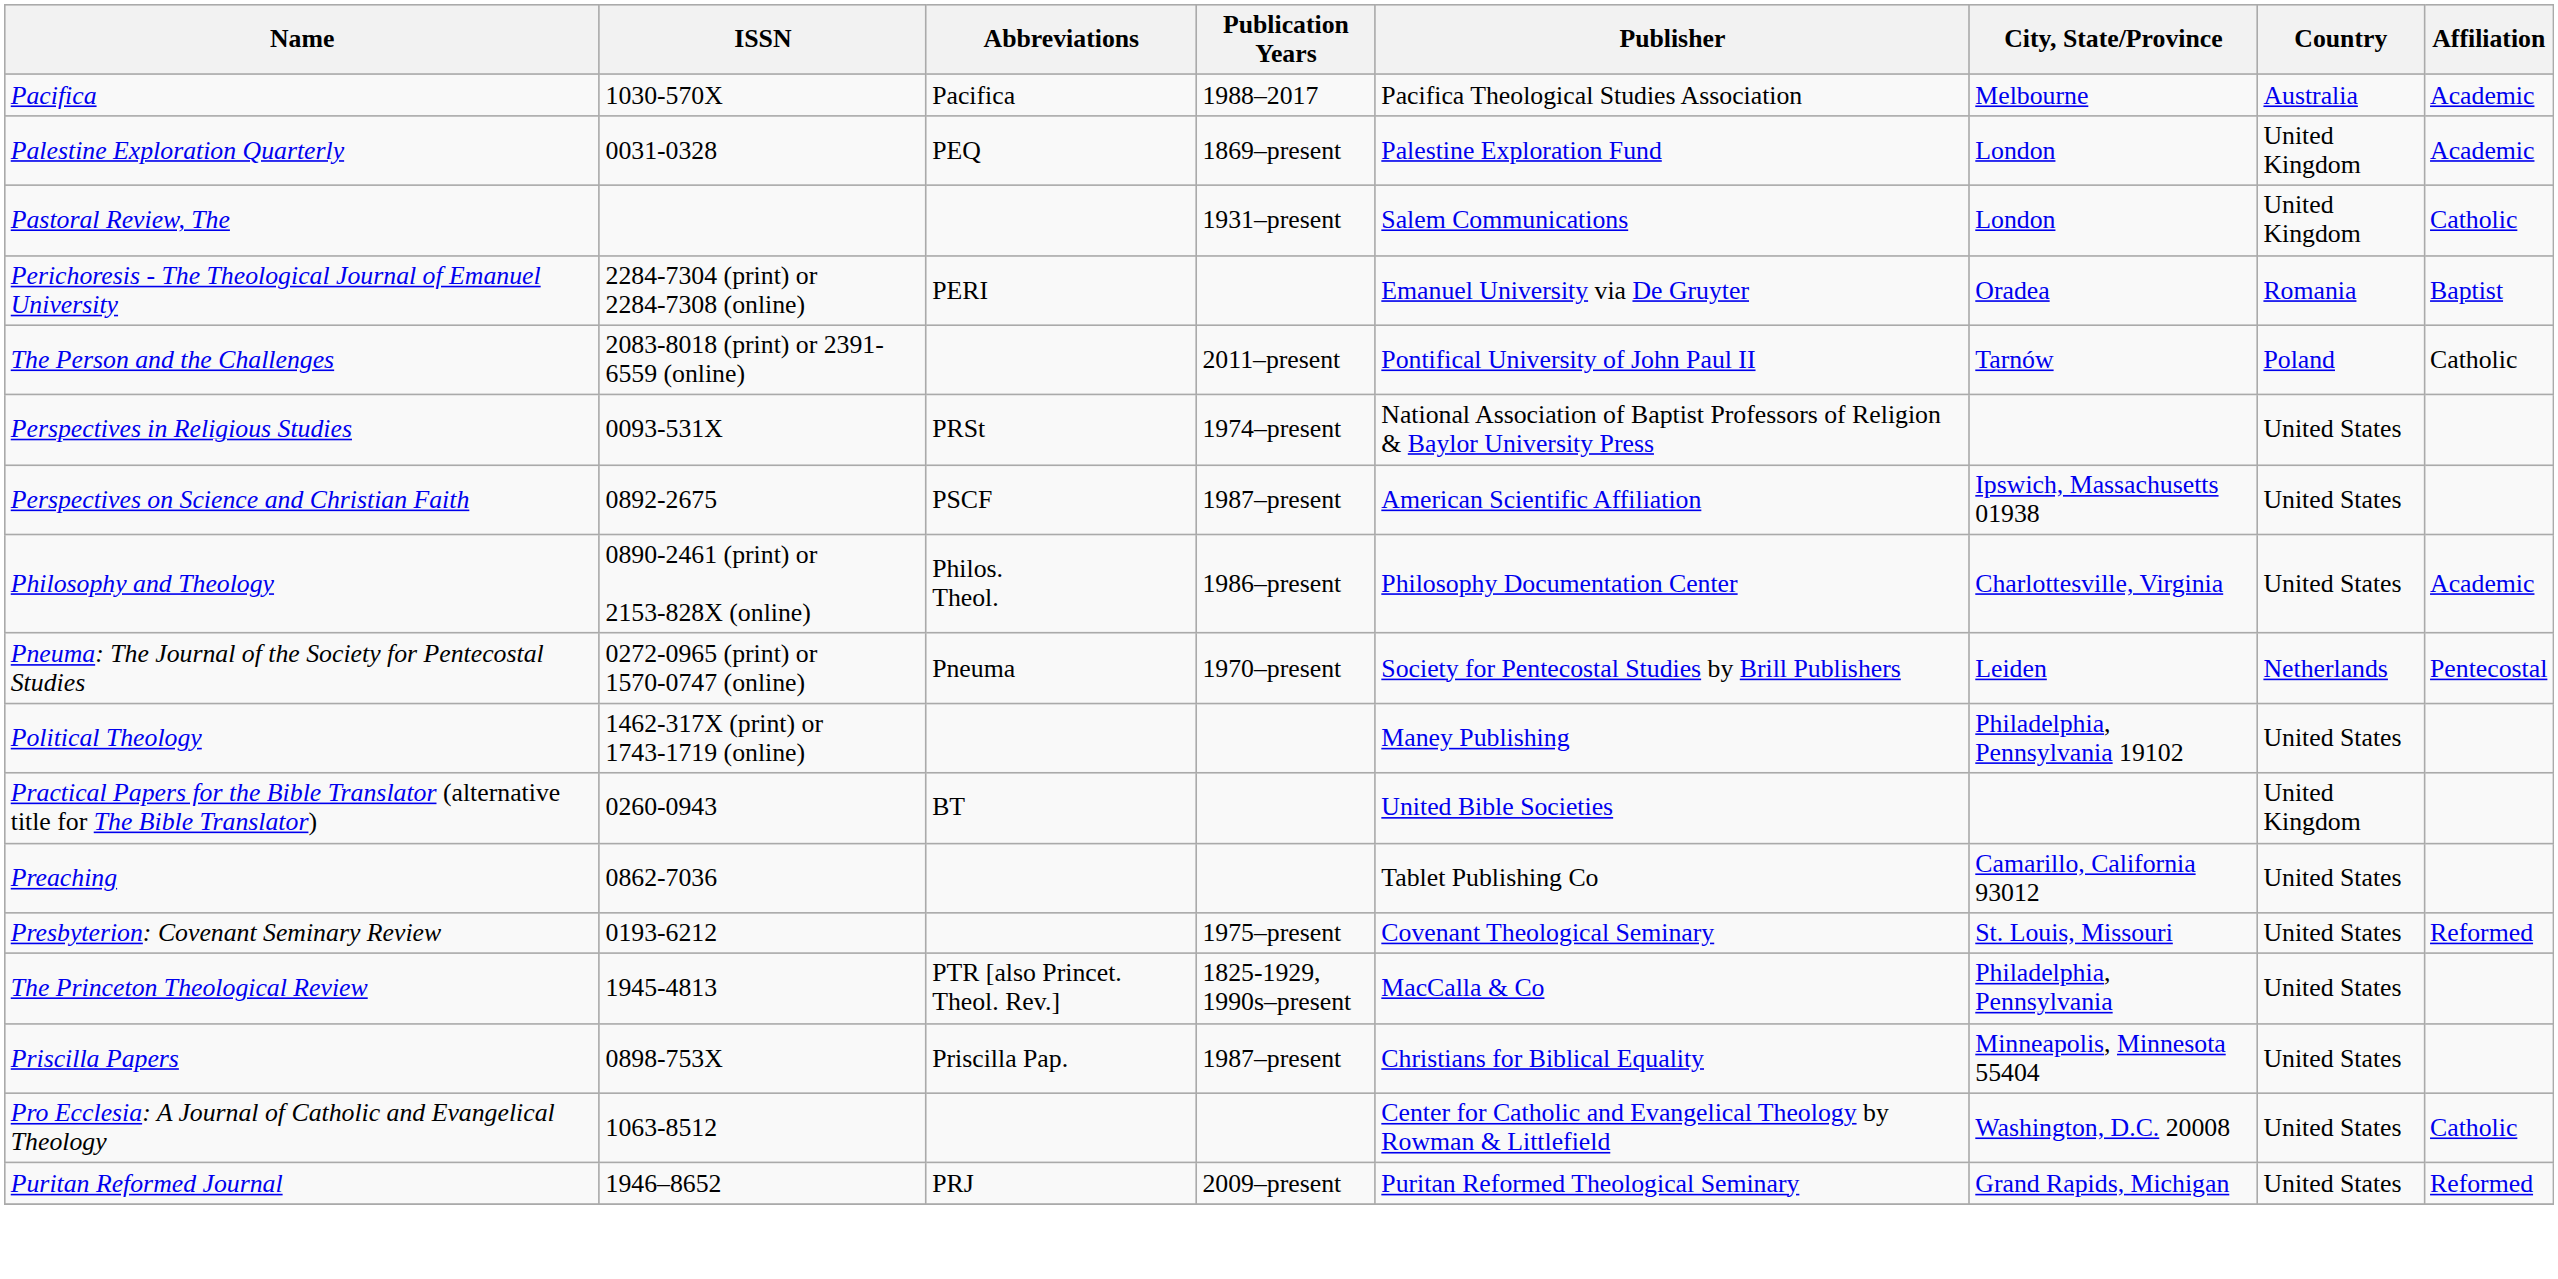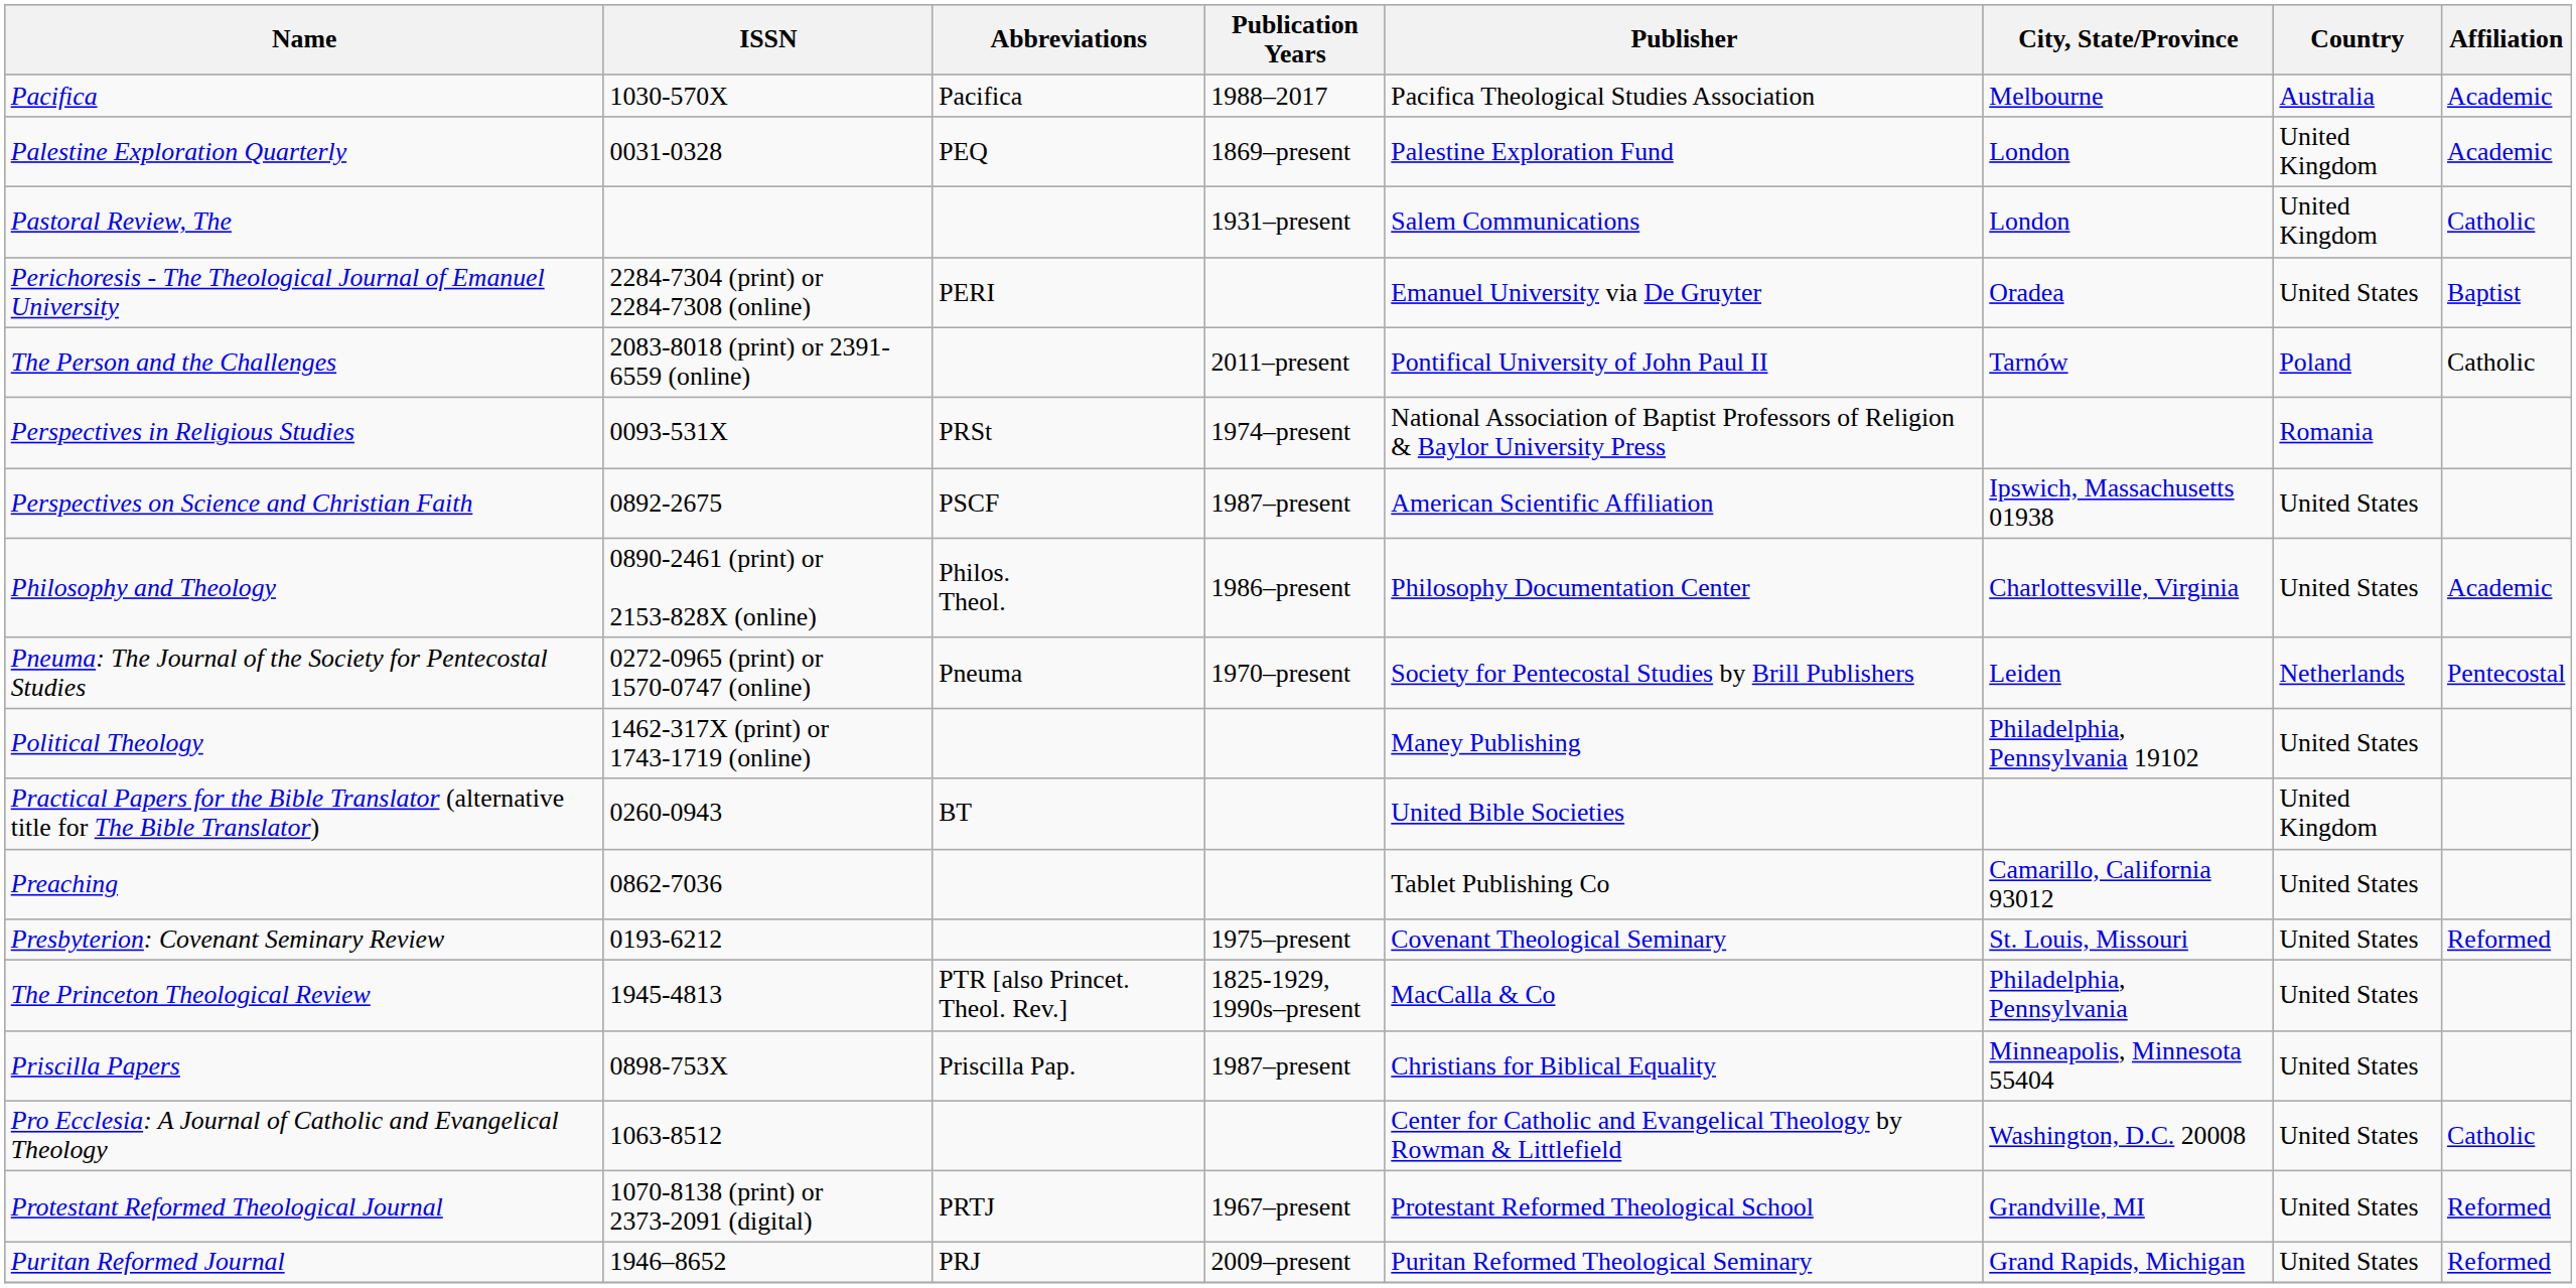Perichoresis - The Theological Journal of Emanuel University | Country: Romania -> United States
Perspectives in Religious Studies | Country: United States -> Romania
+ row: Protestant Reformed Theological Journal | 1070-8138 (print) or 2373-2091 (digital) | PRTJ | 1967–present | Protestant Reformed Theological School | Grandville, MI | United States | Reformed
